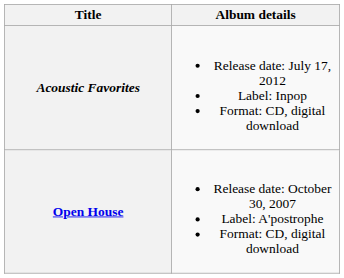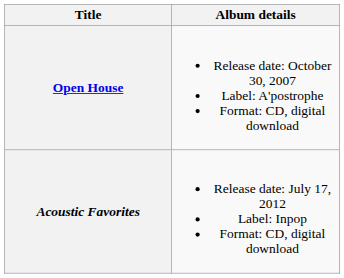rows swapped: Open House <-> Acoustic Favorites
